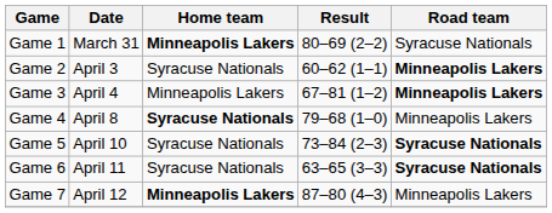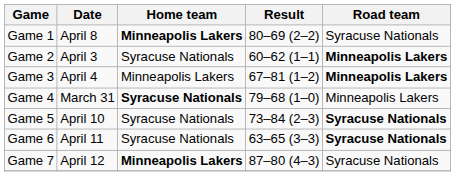Game 1 | Date: March 31 -> April 8
Game 4 | Date: April 8 -> March 31
Game 7 | Road team: Minneapolis Lakers -> Syracuse Nationals
